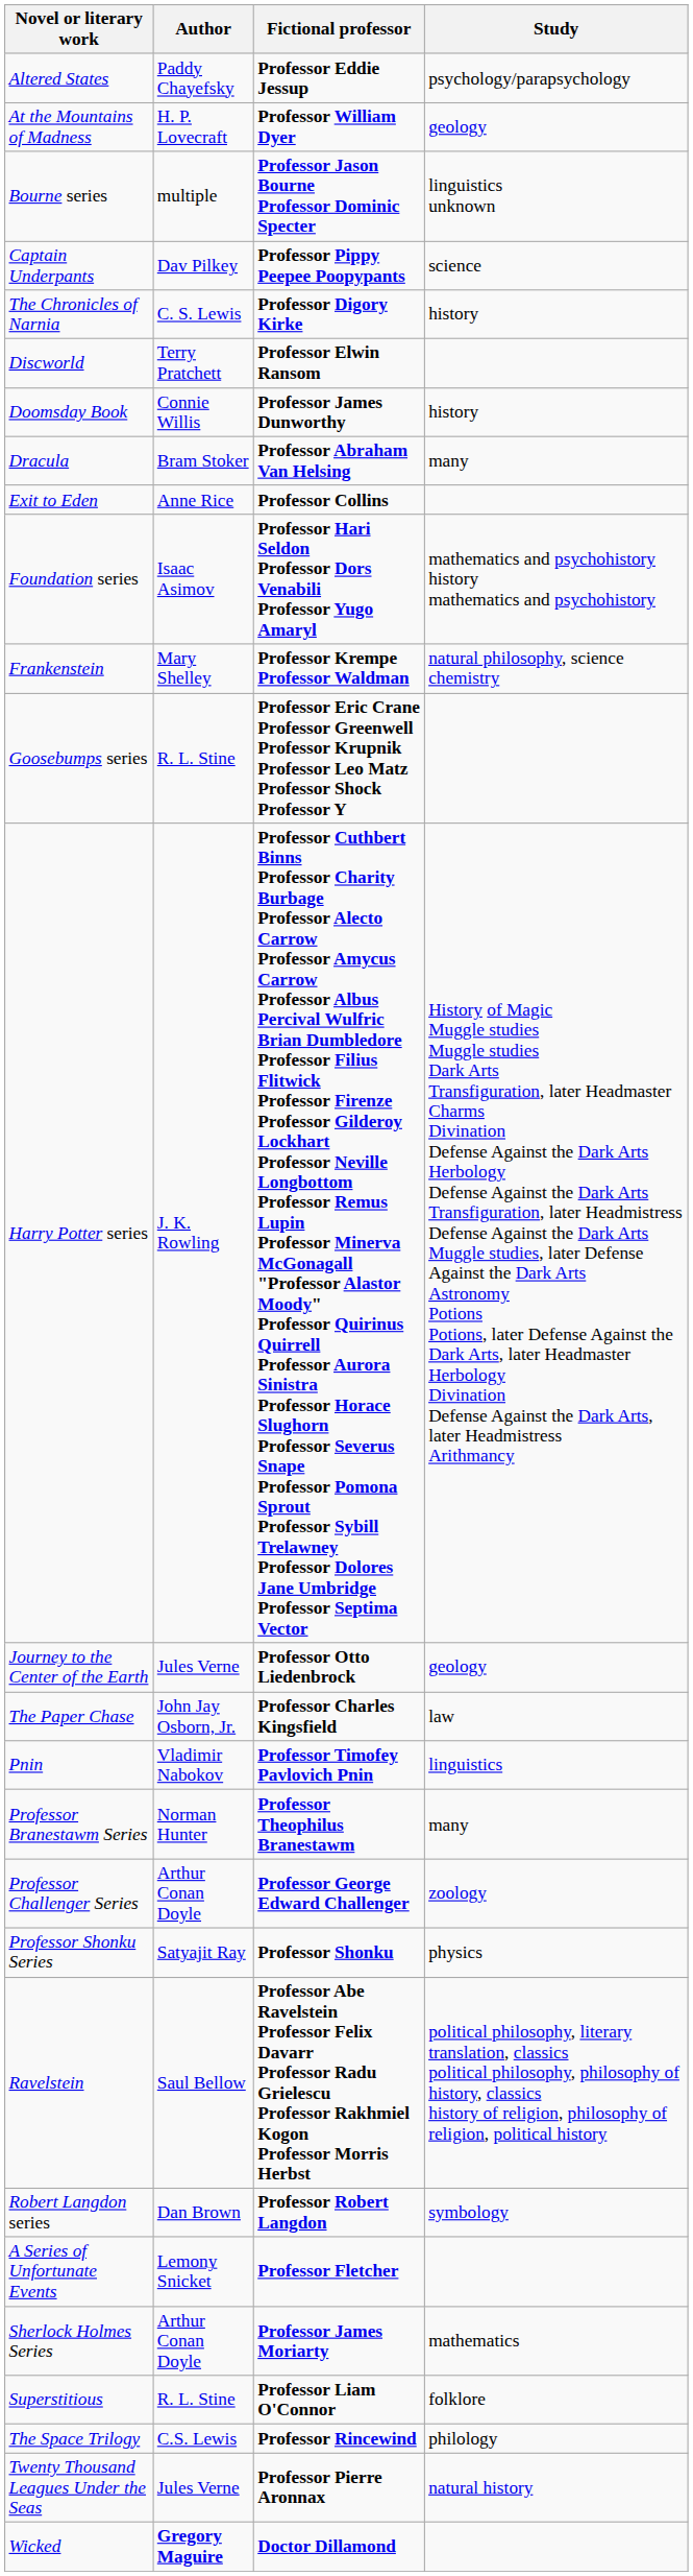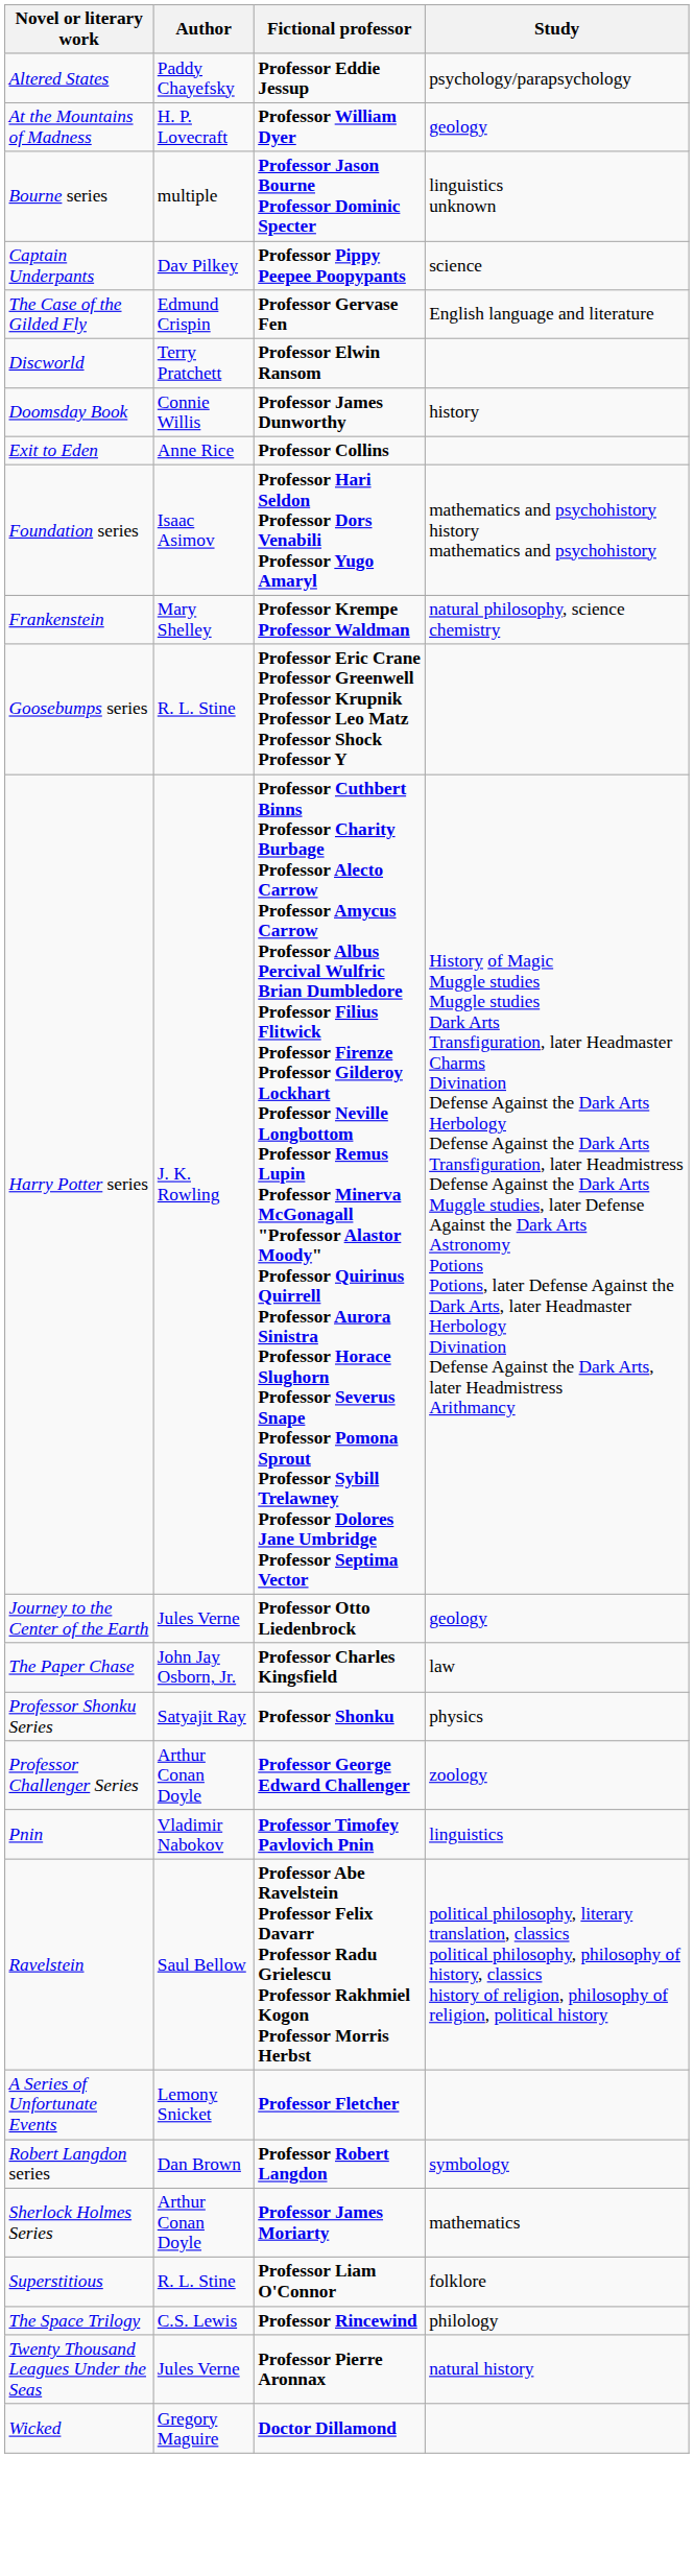+ row: The Case of the Gilded Fly | Edmund Crispin | Professor Gervase Fen | English language and literature
- row: The Chronicles of Narnia | C. S. Lewis | Professor Digory Kirke | history
- row: Dracula | Bram Stoker | Professor Abraham Van Helsing | many
rows swapped: Pnin <-> Professor Shonku Series
- row: Professor Branestawm Series | Norman Hunter | Professor Theophilus Branestawm | many
rows swapped: Robert Langdon series <-> A Series of Unfortunate Events
Wicked | Author: bold -> normal
